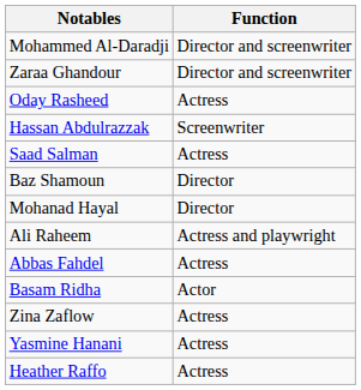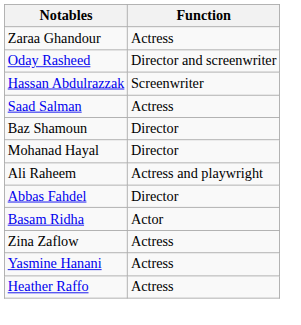- row: Mohammed Al-Daradji | Director and screenwriter
Zaraa Ghandour | Function: Director and screenwriter -> Actress
Oday Rasheed | Function: Actress -> Director and screenwriter
Abbas Fahdel | Function: Actress -> Director
